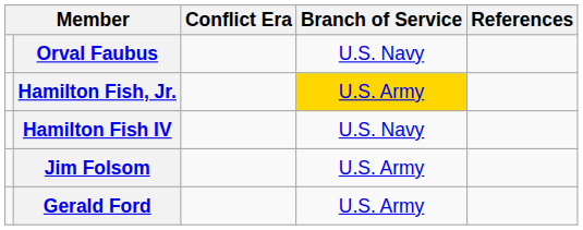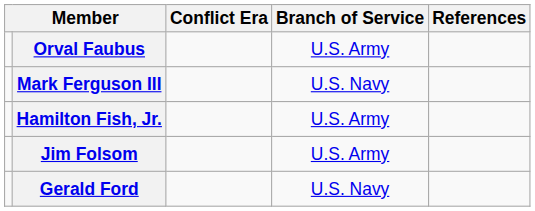Orval Faubus | Branch of Service: U.S. Navy -> U.S. Army
+ row: Mark Ferguson III | U.S. Navy
Hamilton Fish, Jr. | Branch of Service: gold background -> no background
- row: Hamilton Fish IV | U.S. Navy
Gerald Ford | Branch of Service: U.S. Army -> U.S. Navy
